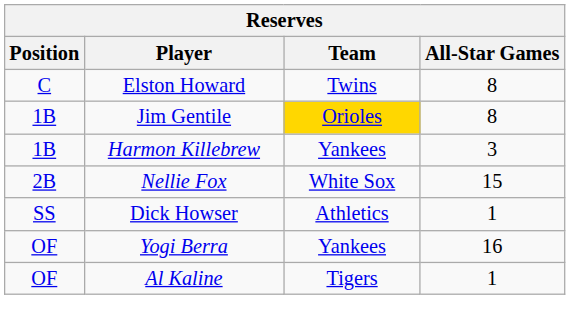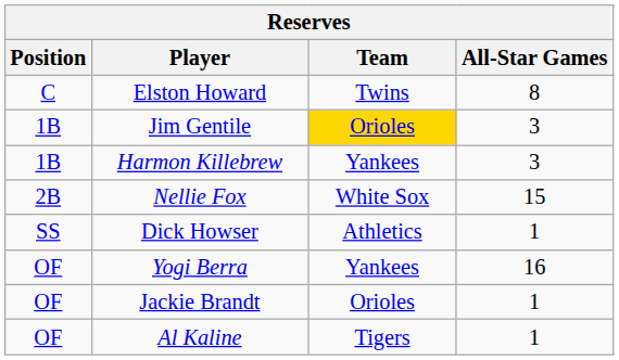Jim Gentile | All-Star Games: 8 -> 3
+ row: OF | Jackie Brandt | Orioles | 1
